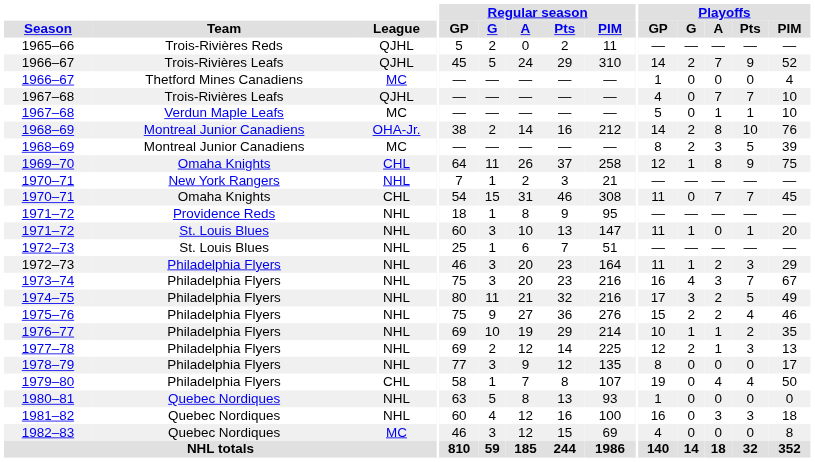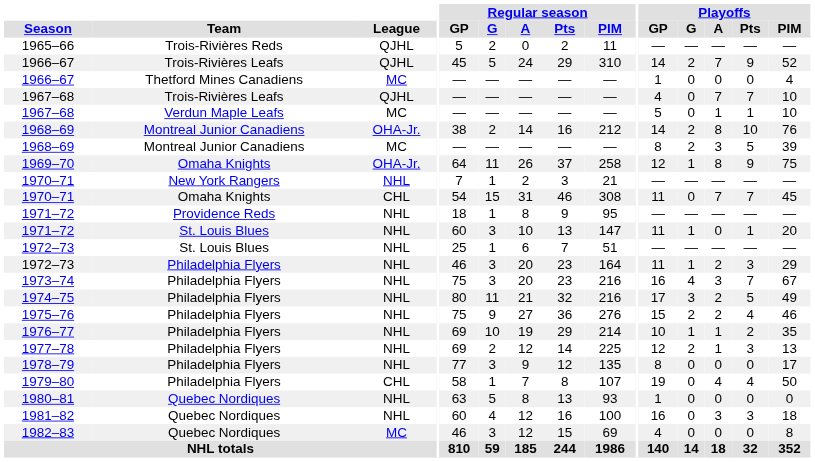1969–70 | League: CHL -> OHA-Jr.
